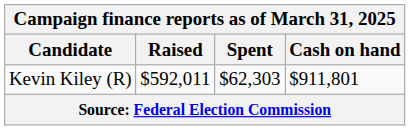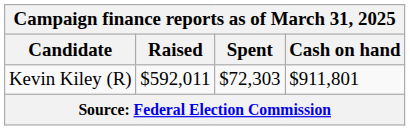Kevin Kiley (R) | Spent: $62,303 -> $72,303
